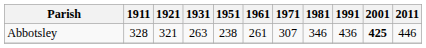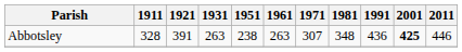Abbotsley | 1921: 321 -> 391
Abbotsley | 1961: 261 -> 263
Abbotsley | 1981: 346 -> 348
